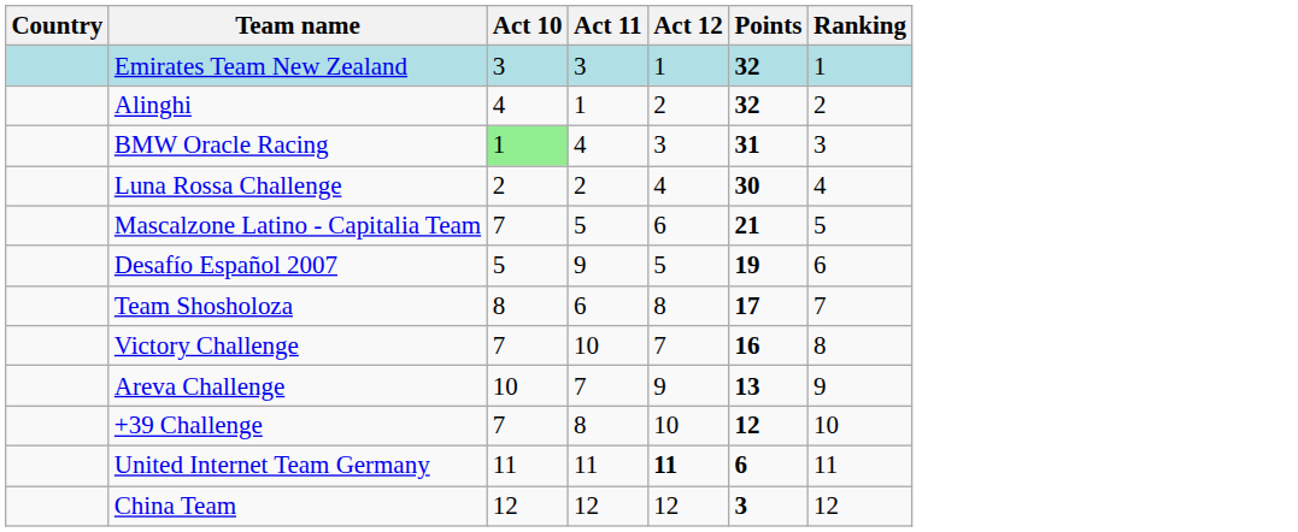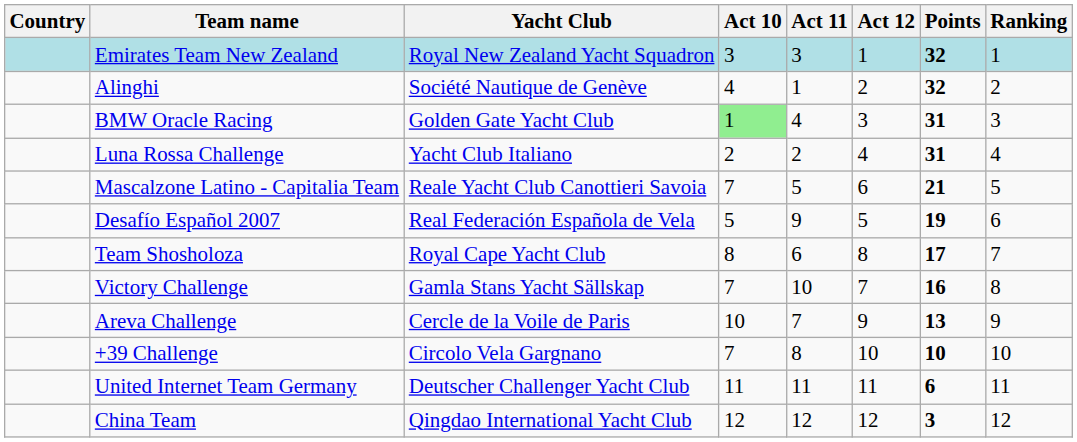+ column: Yacht Club | Royal New Zealand Yacht Squadron | Société Nautique de Genève | Golden Gate Yacht Club | Yacht Club Italiano | Reale Yacht Club Canottieri Savoia | Real Federación Española de Vela | Royal Cape Yacht Club | Gamla Stans Yacht Sällskap | Cercle de la Voile de Paris | Circolo Vela Gargnano | Deutscher Challenger Yacht Club | Qingdao International Yacht Club
Luna Rossa Challenge | Points: 30 -> 31
+39 Challenge | Points: 12 -> 10
United Internet Team Germany | Act 12: bold -> normal
